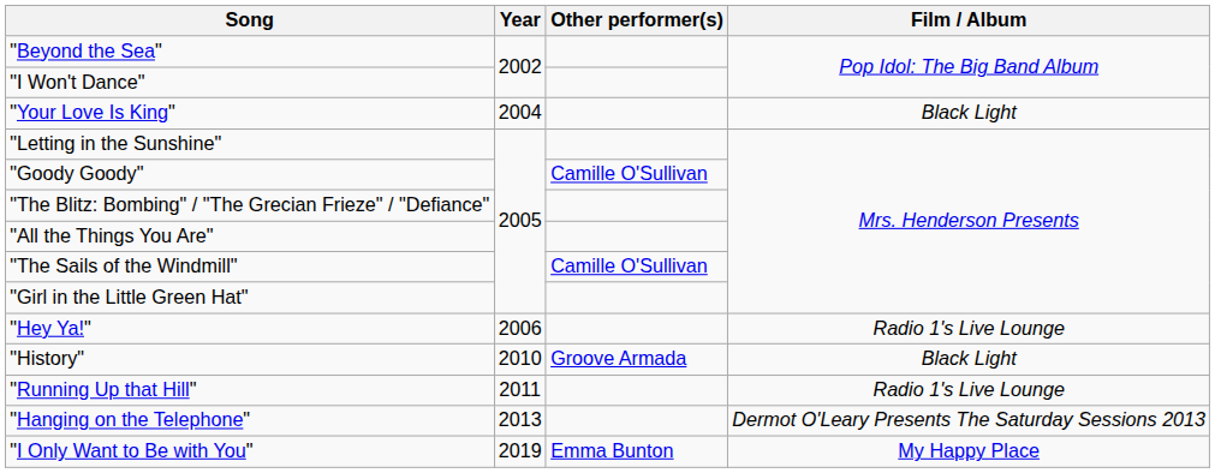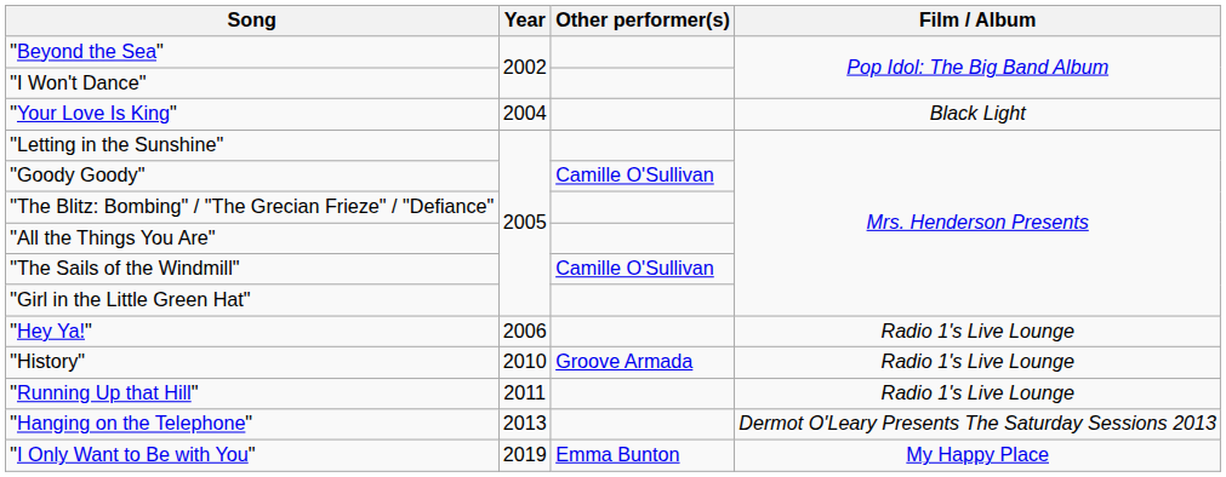"History" | Film / Album: Black Light -> Radio 1's Live Lounge
